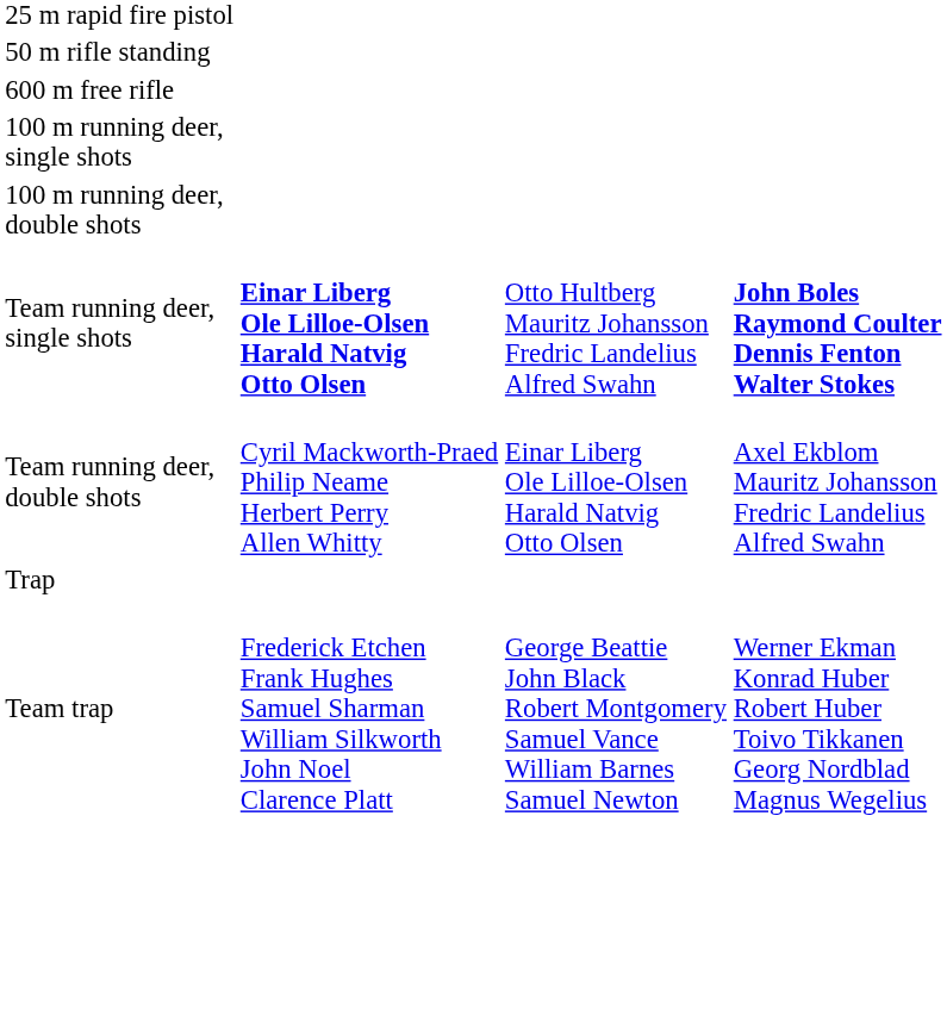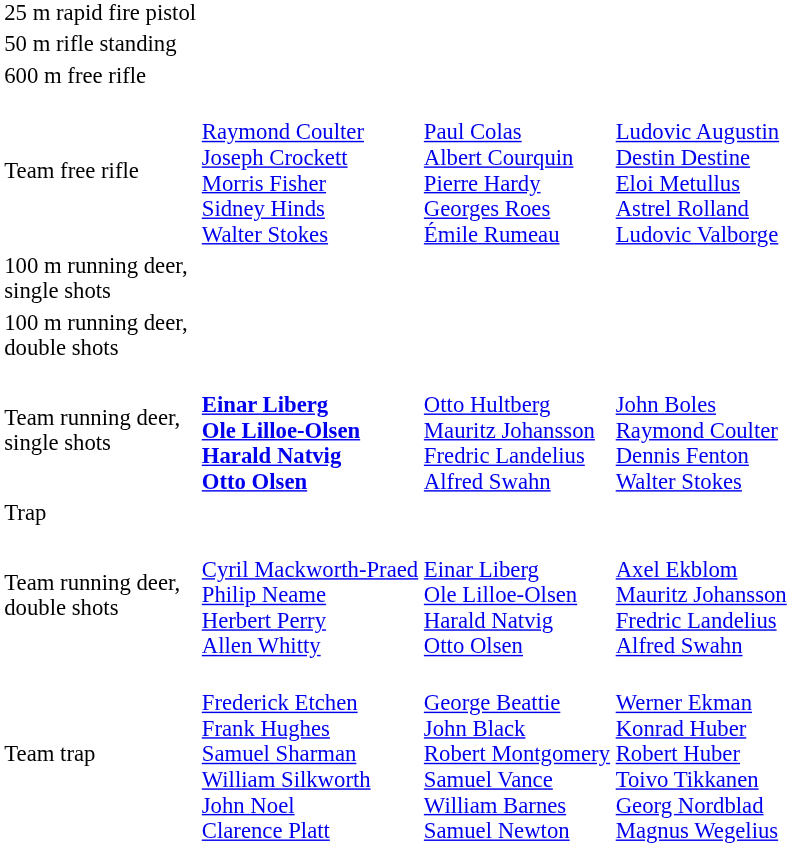+ row: Team free rifle | Raymond Coulter Joseph Crockett Morris Fisher Sidney Hinds Walter Stokes | Paul Colas Albert Courquin Pierre Hardy Georges Roes Émile Rumeau | Ludovic Augustin Destin Destine Eloi Metullus Astrel Rolland Ludovic Valborge
Team running deer, single shots | column 4: bold -> normal
rows swapped: Team running deer, double shots <-> Trap
